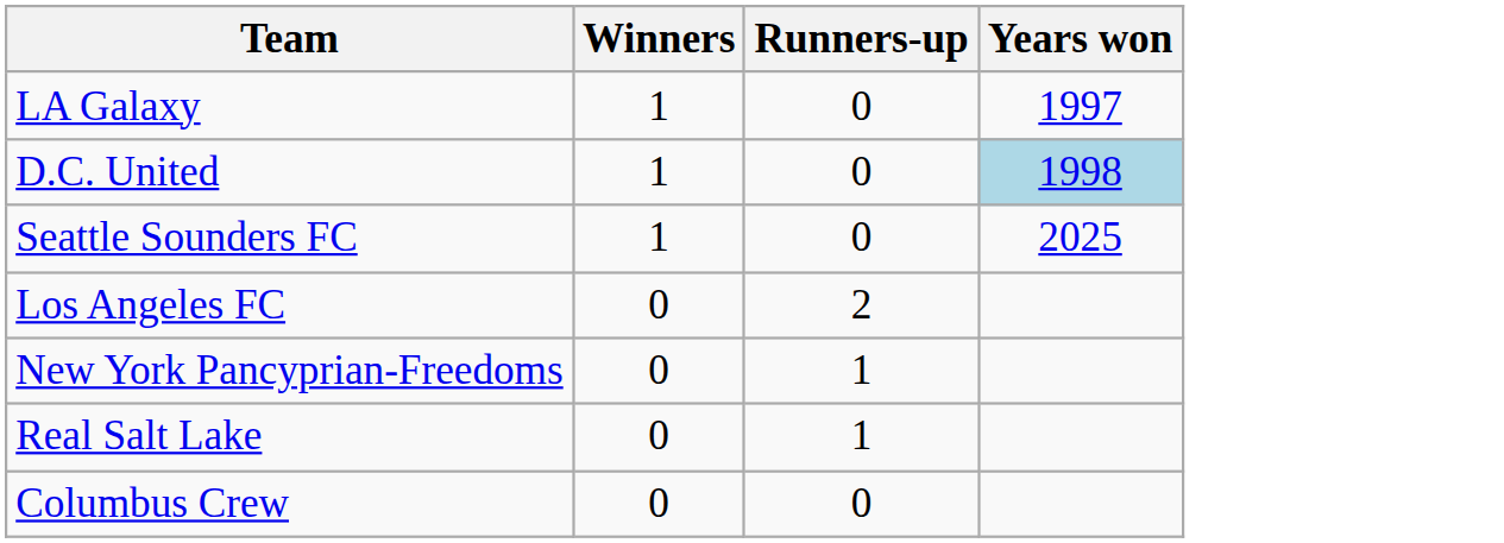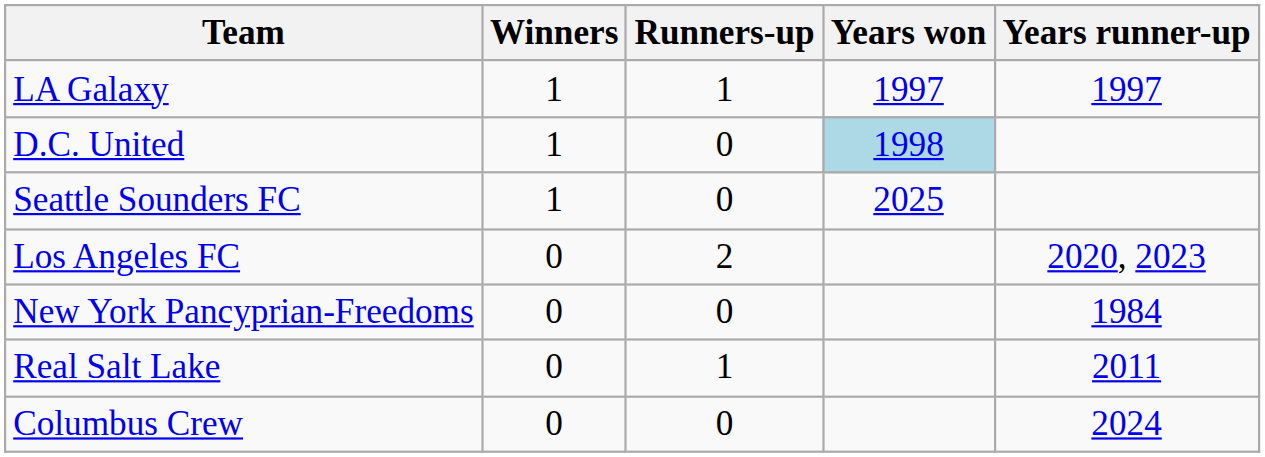+ column: Years runner-up | 1997 | 2020, 2023 | 1984 | 2011 | 2024
LA Galaxy | Runners-up: 0 -> 1
New York Pancyprian-Freedoms | Runners-up: 1 -> 0
